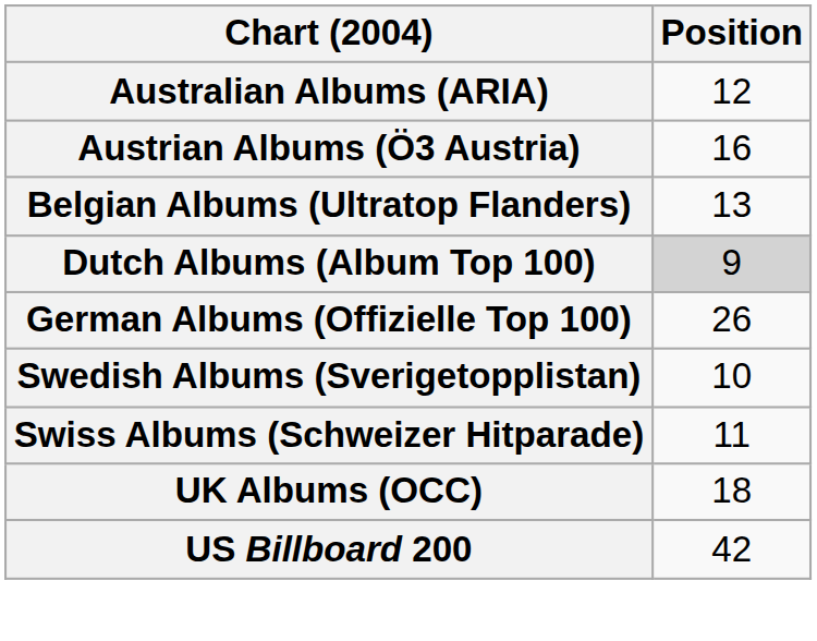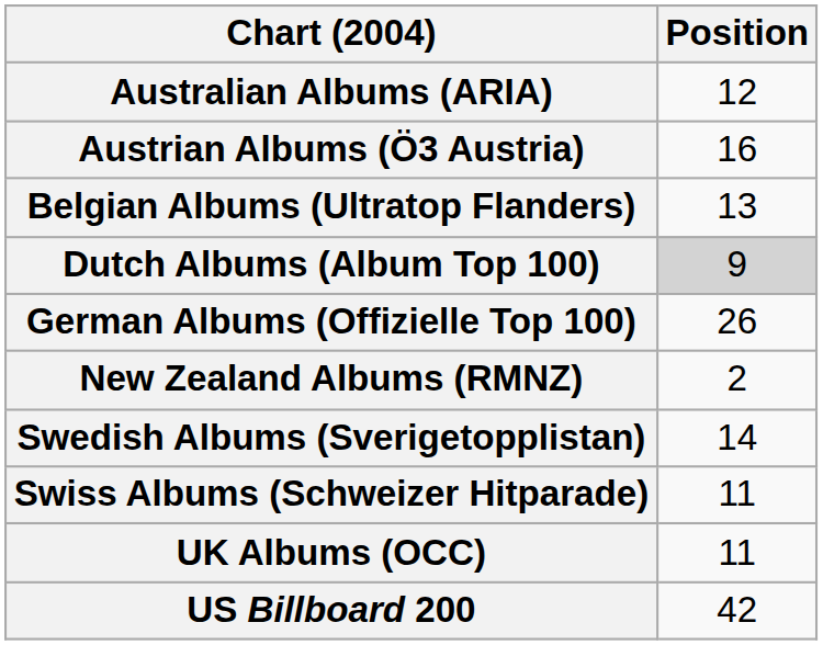+ row: New Zealand Albums (RMNZ) | 2
Swedish Albums (Sverigetopplistan) | Position: 10 -> 14
UK Albums (OCC) | Position: 18 -> 11
